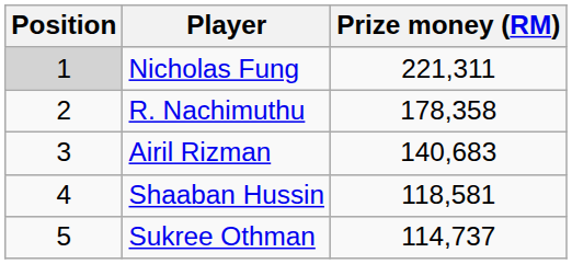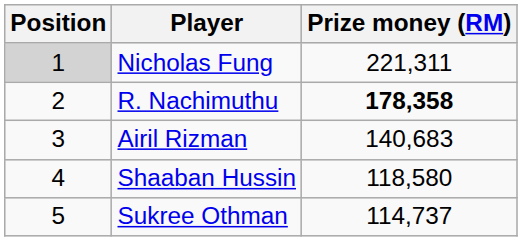R. Nachimuthu | Prize money (RM): normal -> bold
Shaaban Hussin | Prize money (RM): 118,581 -> 118,580
